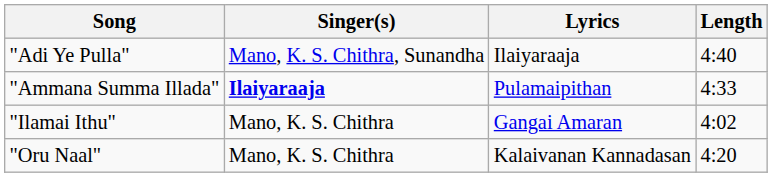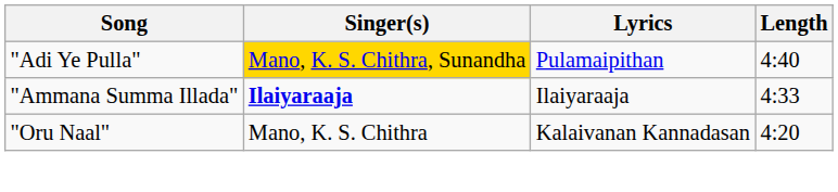"Adi Ye Pulla" | Singer(s): no background -> gold background
"Adi Ye Pulla" | Lyrics: Ilaiyaraaja -> Pulamaipithan
"Ammana Summa Illada" | Lyrics: Pulamaipithan -> Ilaiyaraaja
- row: "Ilamai Ithu" | Mano, K. S. Chithra | Gangai Amaran | 4:02
